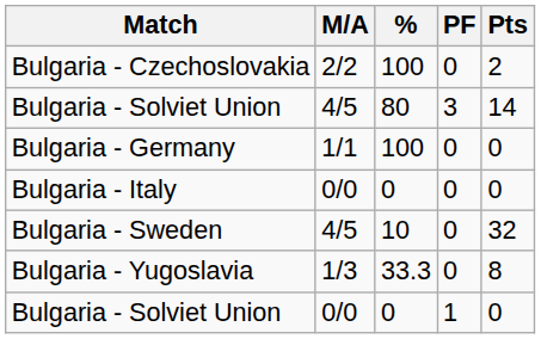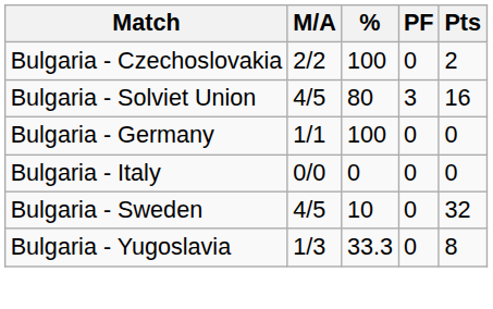Bulgaria - Solviet Union / 4/5 | Pts: 14 -> 16
- row: Bulgaria - Solviet Union | 0/0 | 0 | 1 | 0
